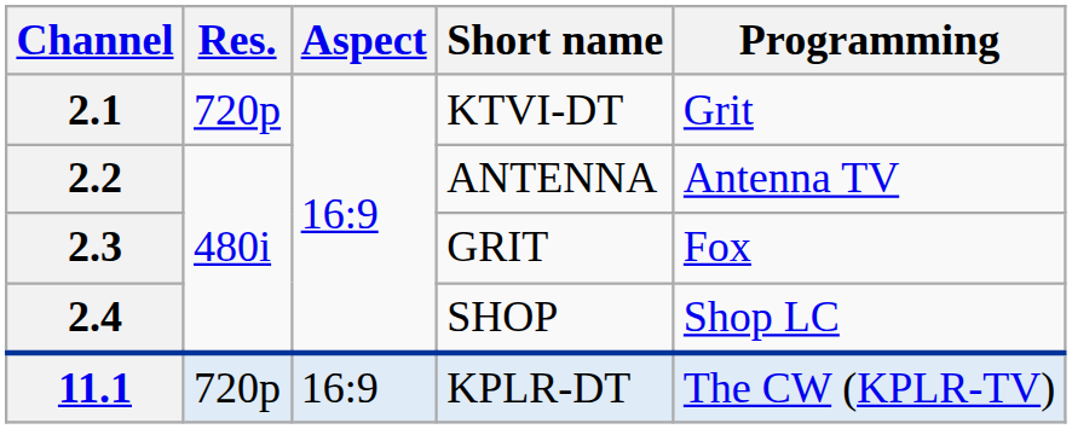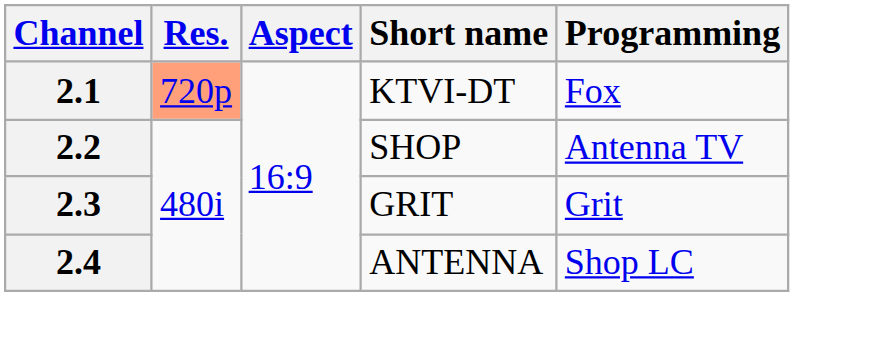2.1 | Res.: no background -> lightsalmon background
2.1 | Programming: Grit -> Fox
2.2 | Short name: ANTENNA -> SHOP
2.3 | Programming: Fox -> Grit
2.4 | Short name: SHOP -> ANTENNA
- row: 11.1 | 720p | 16:9 | KPLR-DT | The CW (KPLR-TV)
